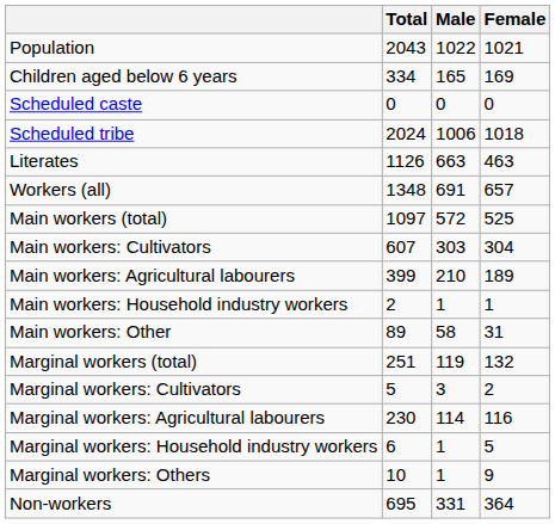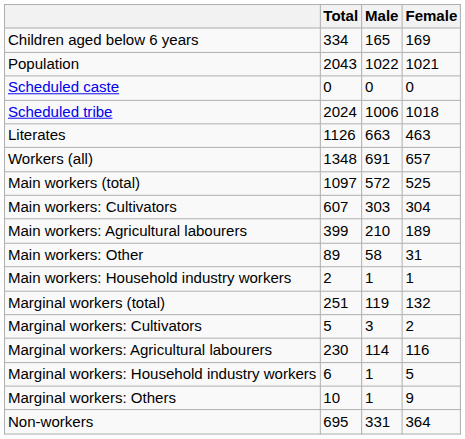rows swapped: Population <-> Children aged below 6 years
rows swapped: Main workers: Household industry workers <-> Main workers: Other
